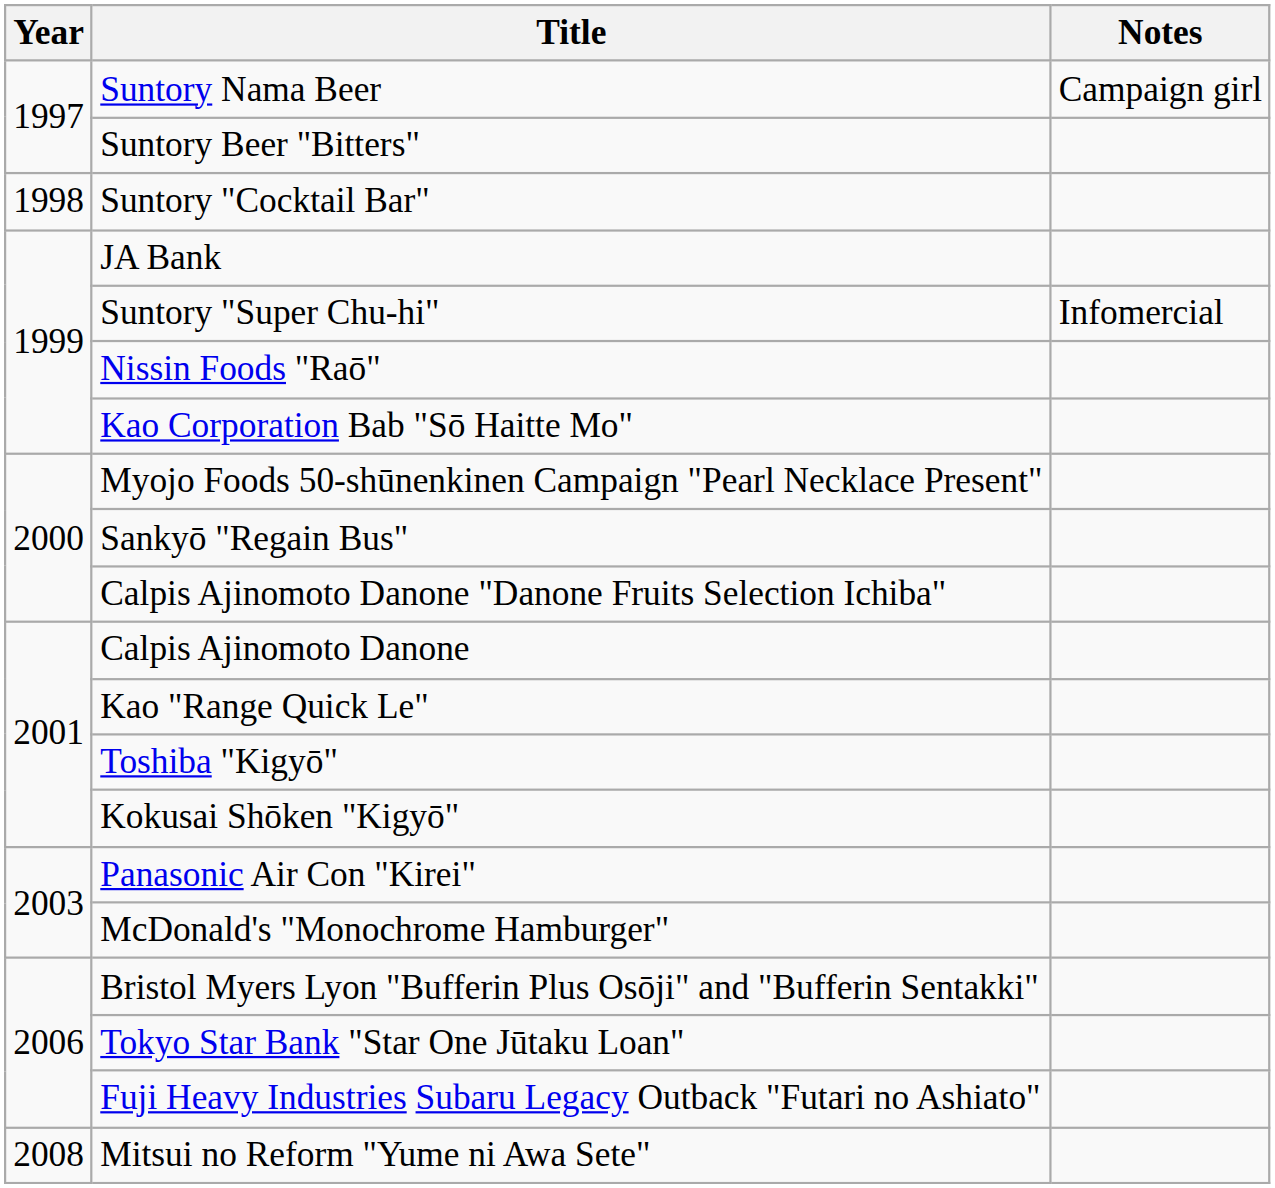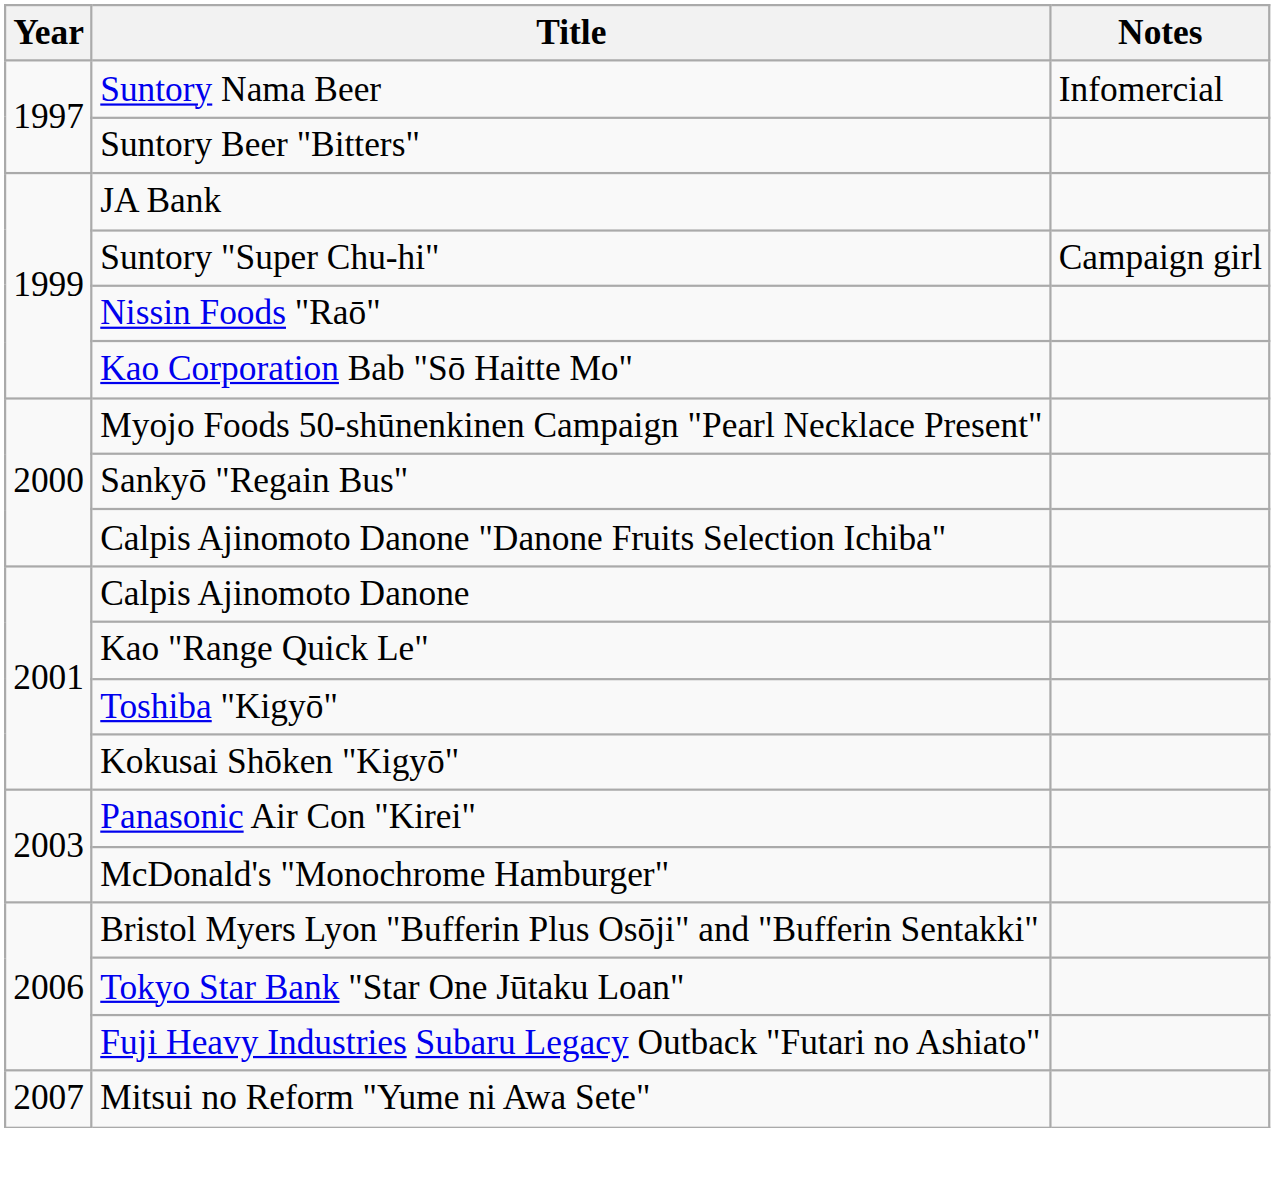Suntory Nama Beer | Notes: Campaign girl -> Infomercial
- row: 1998 | Suntory "Cocktail Bar"
Suntory "Super Chu-hi" | Notes: Infomercial -> Campaign girl
Mitsui no Reform "Yume ni Awa Sete" | Year: 2008 -> 2007
